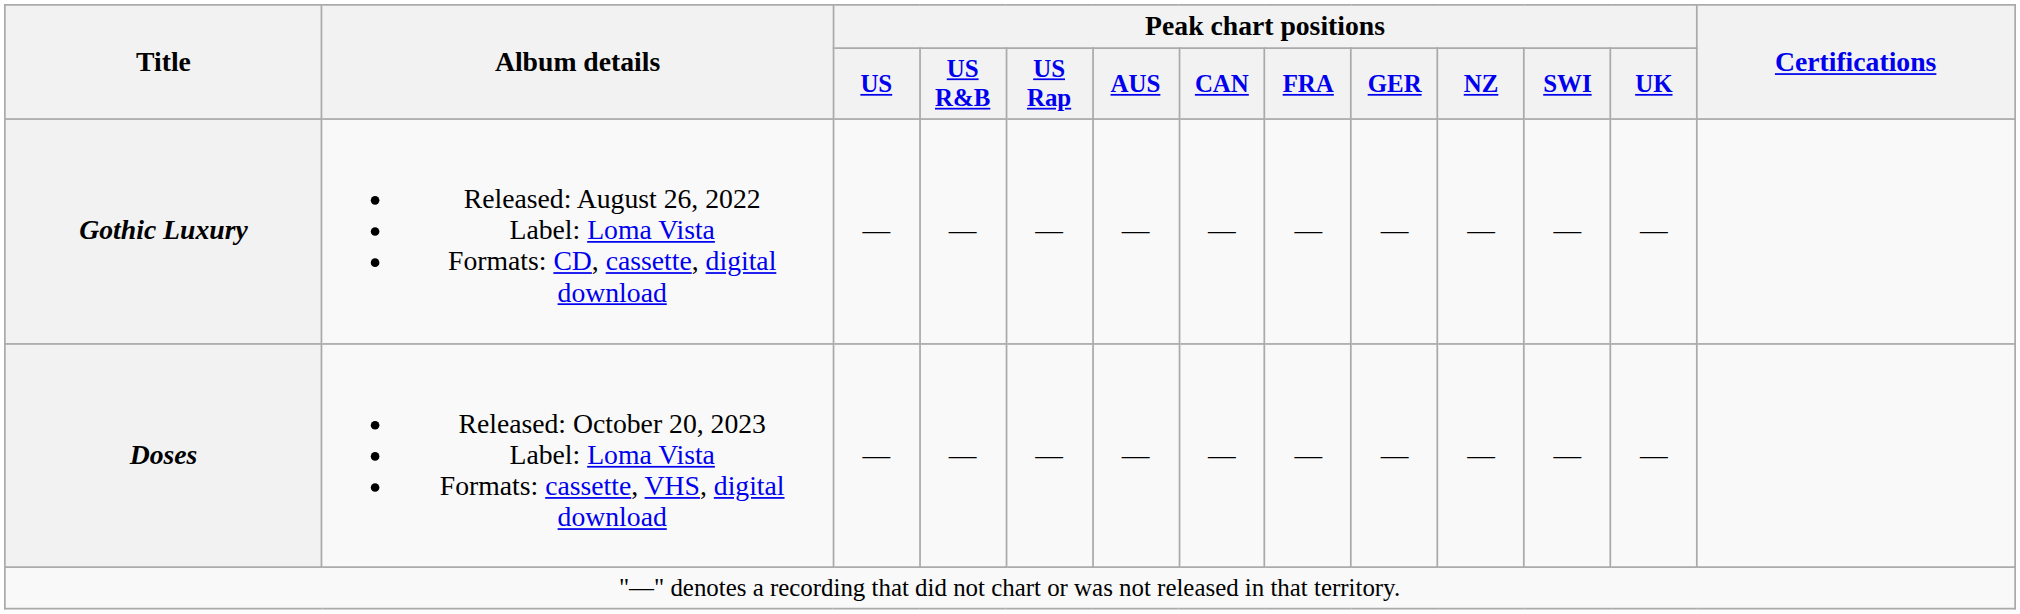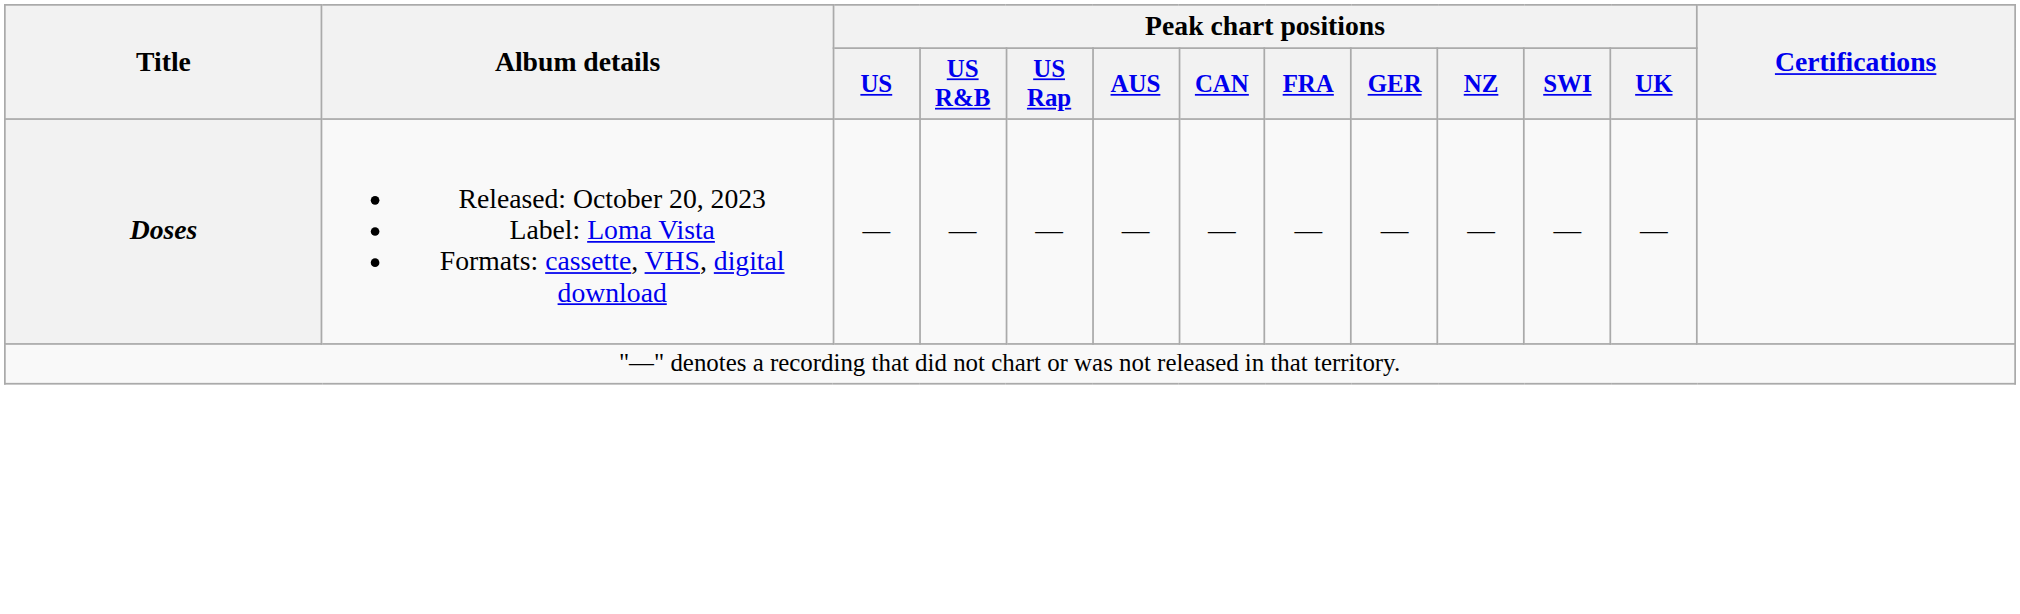- row: Gothic Luxury | Released: August 26, 2022 Label: Loma Vista Formats: CD, cassette, digital download | — | — | — | — | — | — | — | — | — | —
